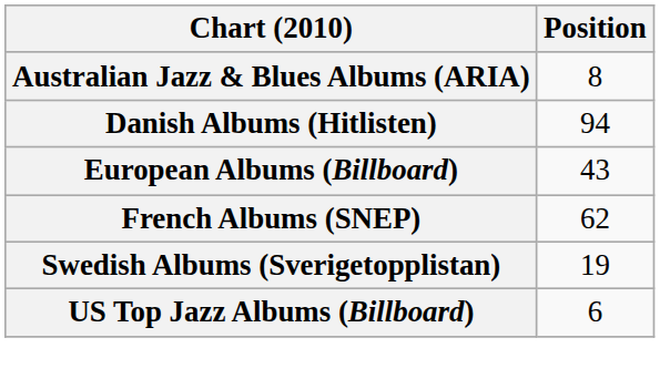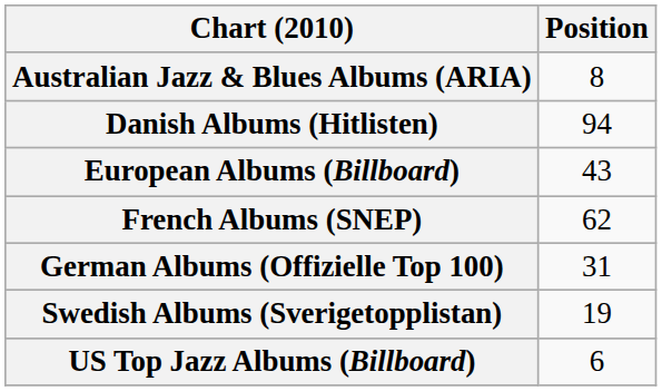+ row: German Albums (Offizielle Top 100) | 31
